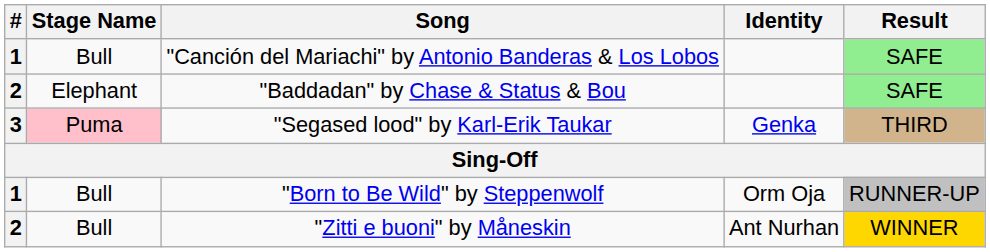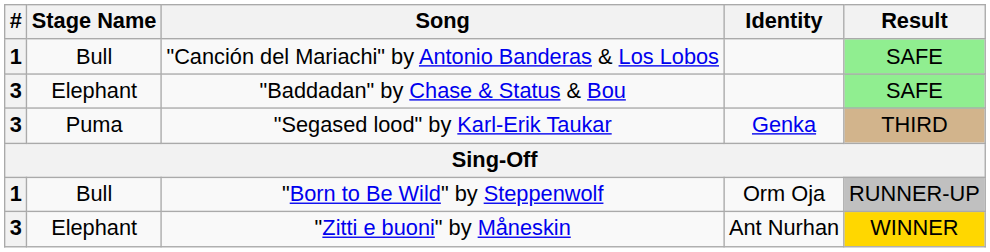"Baddadan" by Chase & Status & Bou | #: 2 -> 3
"Segased lood" by Karl-Erik Taukar | Stage Name: pink background -> no background
"Zitti e buoni" by Måneskin | #: 2 -> 3
"Zitti e buoni" by Måneskin | Stage Name: Bull -> Elephant
